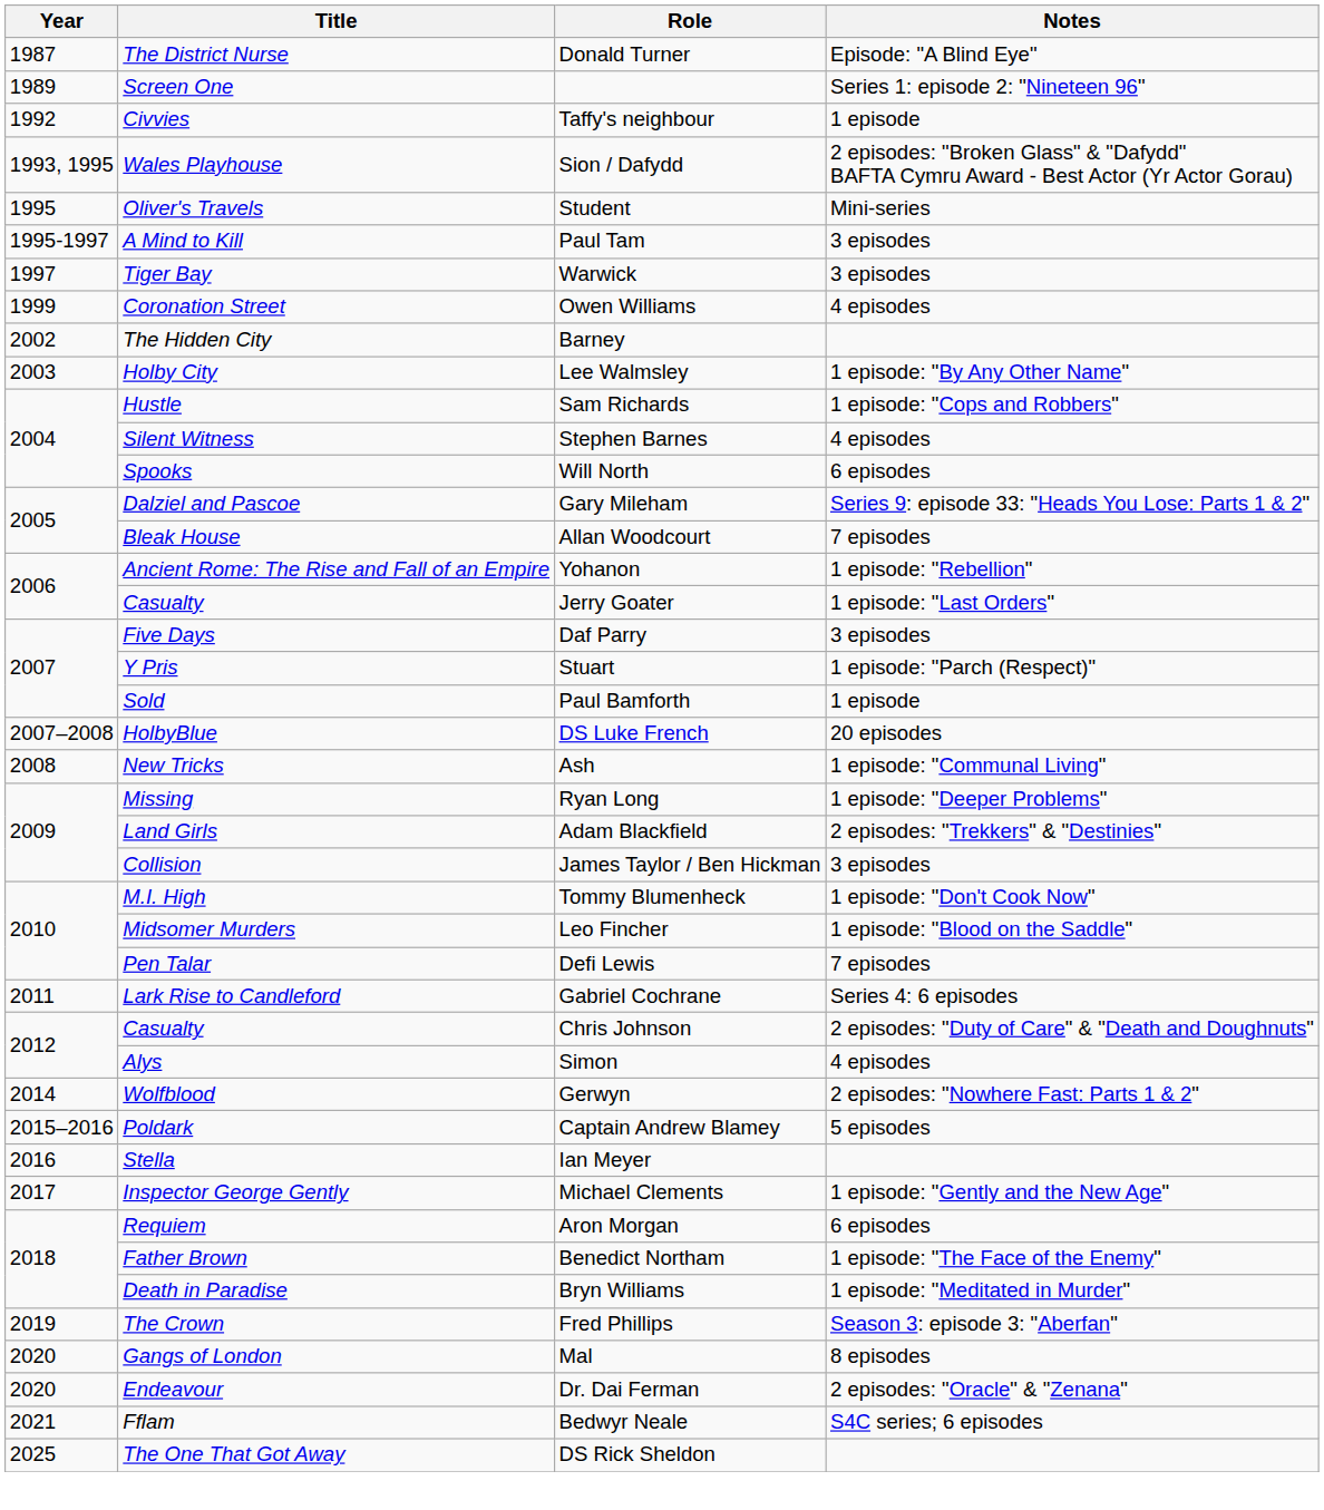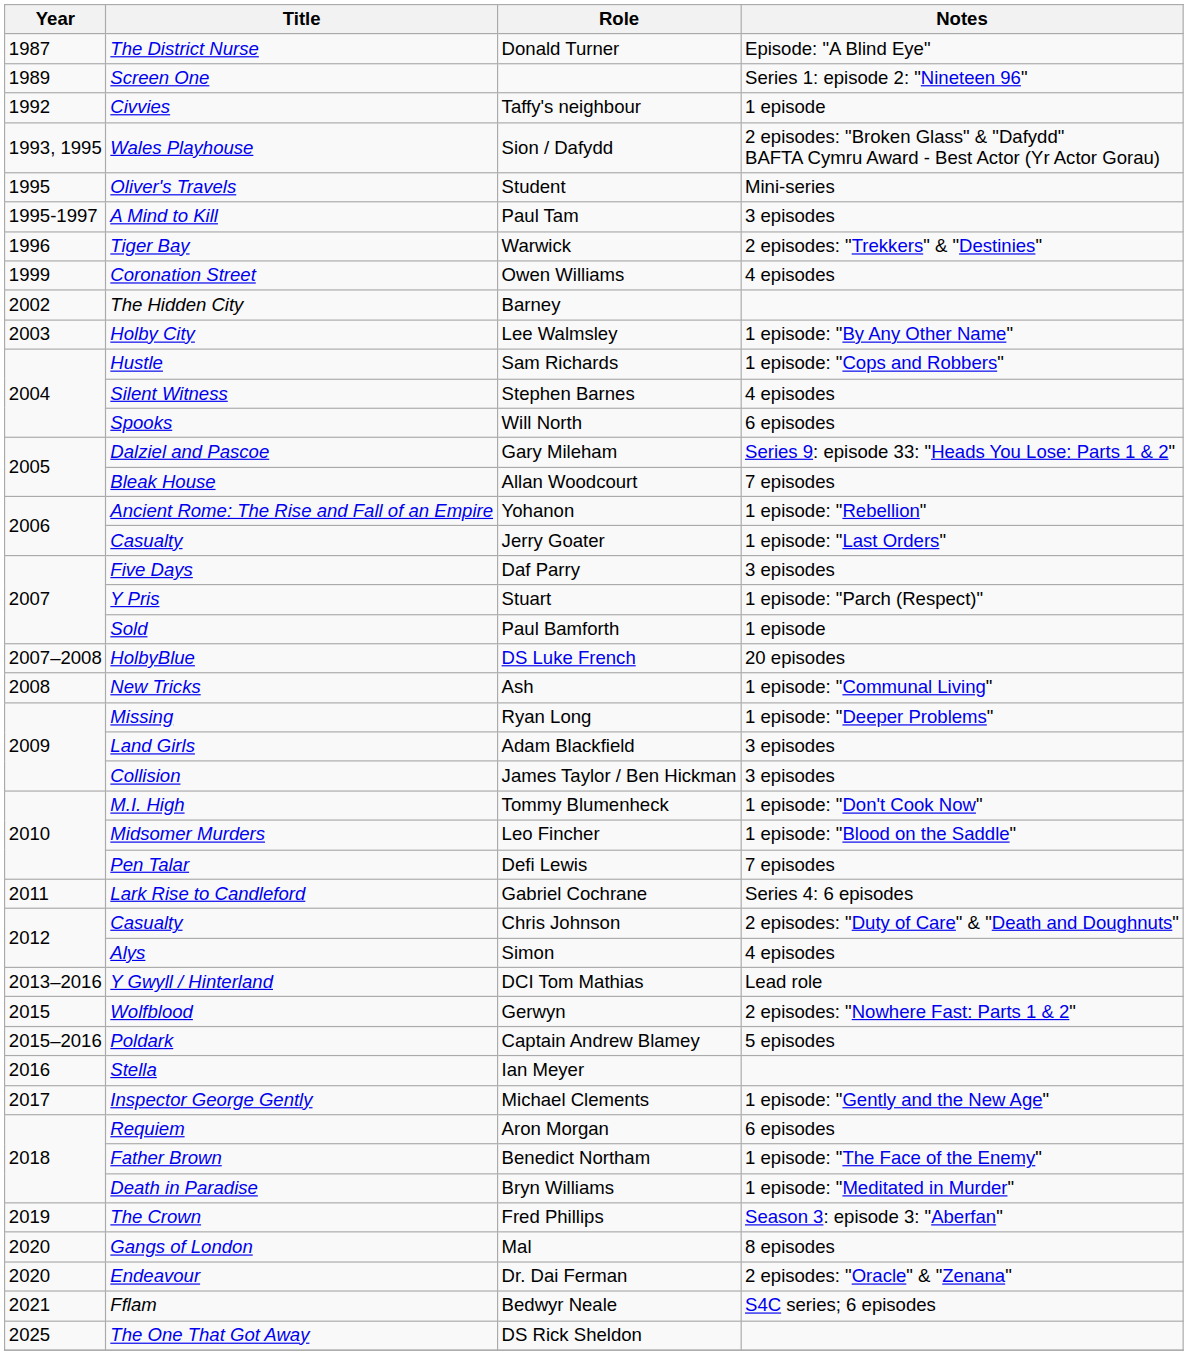Warwick | Year: 1997 -> 1996
Warwick | Notes: 3 episodes -> 2 episodes: "Trekkers" & "Destinies"
Adam Blackfield | Notes: 2 episodes: "Trekkers" & "Destinies" -> 3 episodes
+ row: 2013–2016 | Y Gwyll / Hinterland | DCI Tom Mathias | Lead role
Gerwyn | Year: 2014 -> 2015
